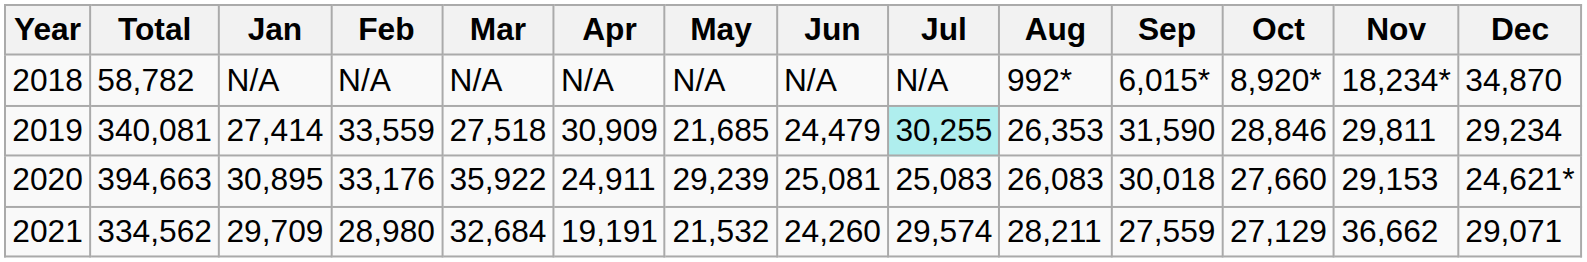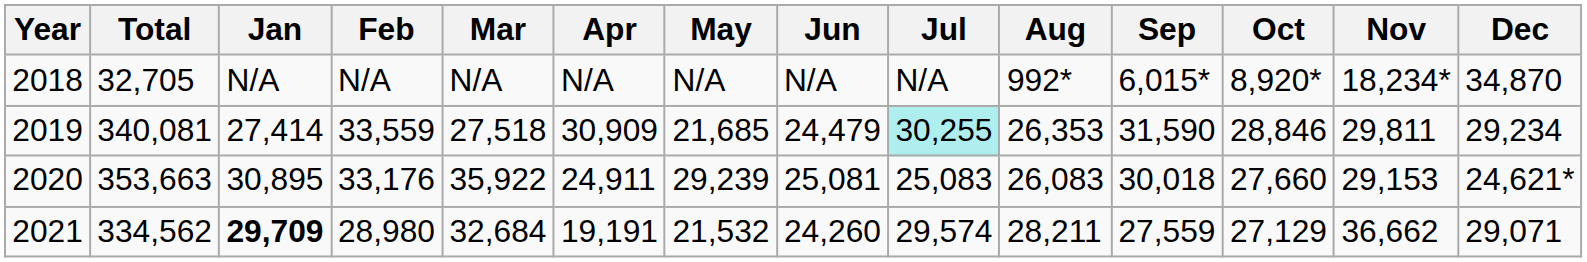2018 | Total: 58,782 -> 32,705
2020 | Total: 394,663 -> 353,663
2021 | Jan: normal -> bold
